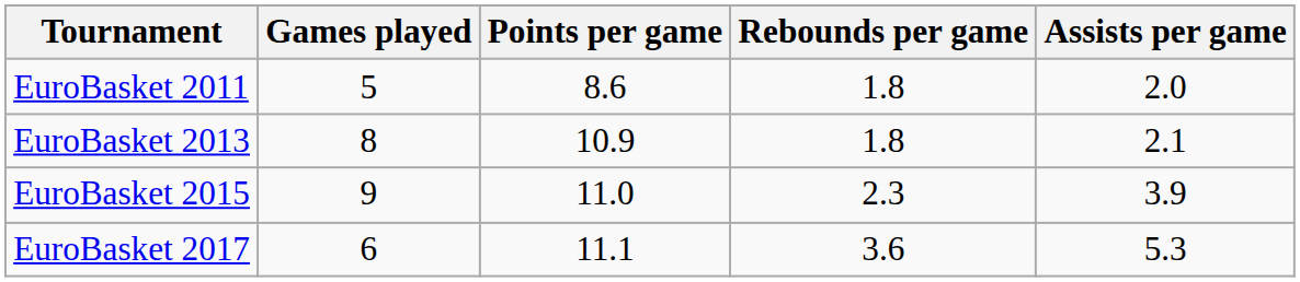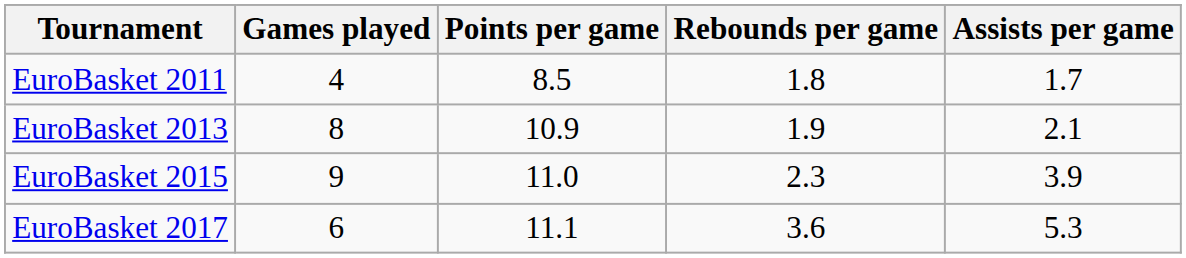EuroBasket 2011 | Games played: 5 -> 4
EuroBasket 2011 | Points per game: 8.6 -> 8.5
EuroBasket 2011 | Assists per game: 2.0 -> 1.7
EuroBasket 2013 | Rebounds per game: 1.8 -> 1.9
